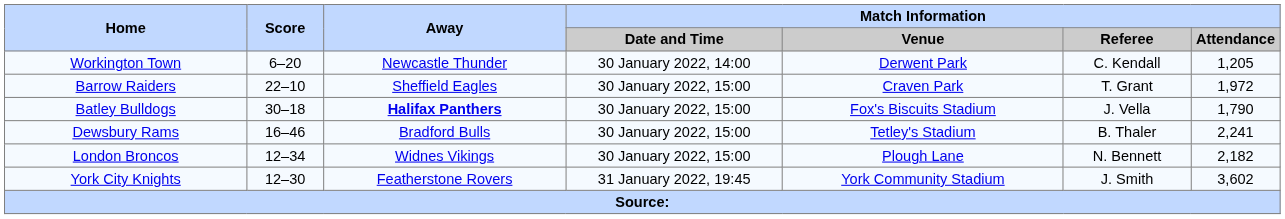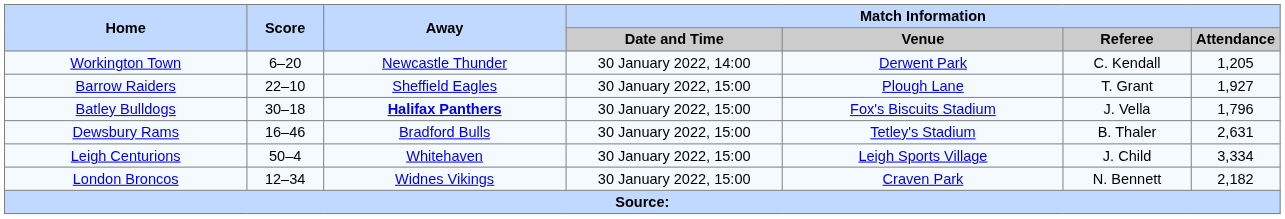Barrow Raiders | Match Information / Venue: Craven Park -> Plough Lane
Barrow Raiders | Match Information / Attendance: 1,972 -> 1,927
Batley Bulldogs | Match Information / Attendance: 1,790 -> 1,796
Dewsbury Rams | Match Information / Attendance: 2,241 -> 2,631
+ row: Leigh Centurions | 50–4 | Whitehaven | 30 January 2022, 15:00 | Leigh Sports Village | J. Child | 3,334
London Broncos | Match Information / Venue: Plough Lane -> Craven Park
- row: York City Knights | 12–30 | Featherstone Rovers | 31 January 2022, 19:45 | York Community Stadium | J. Smith | 3,602
